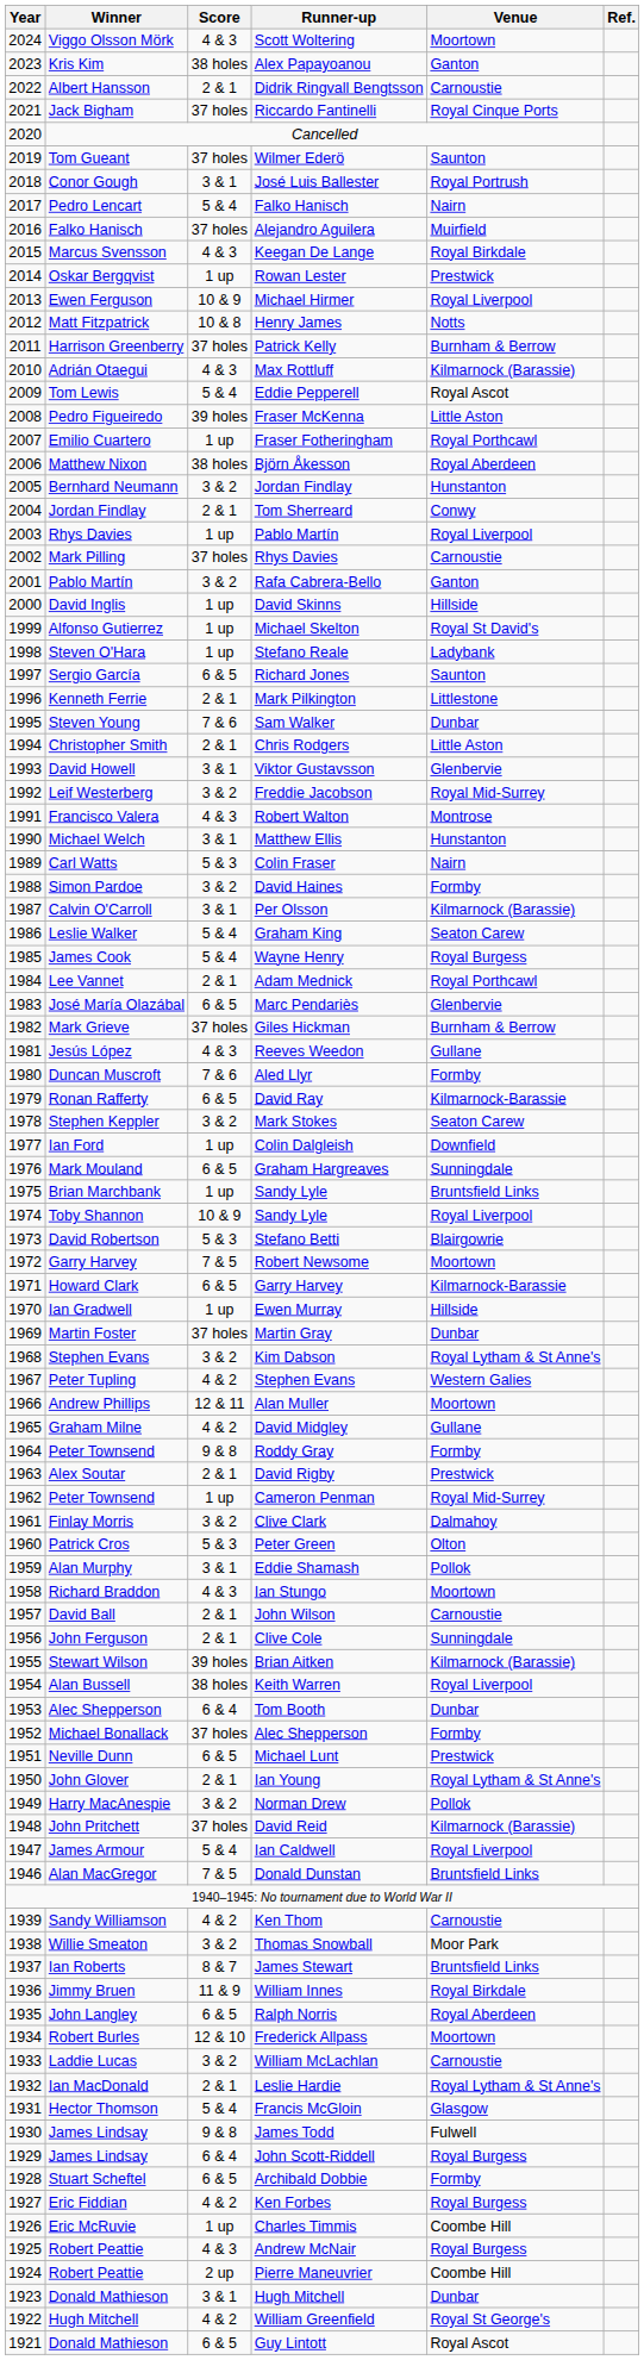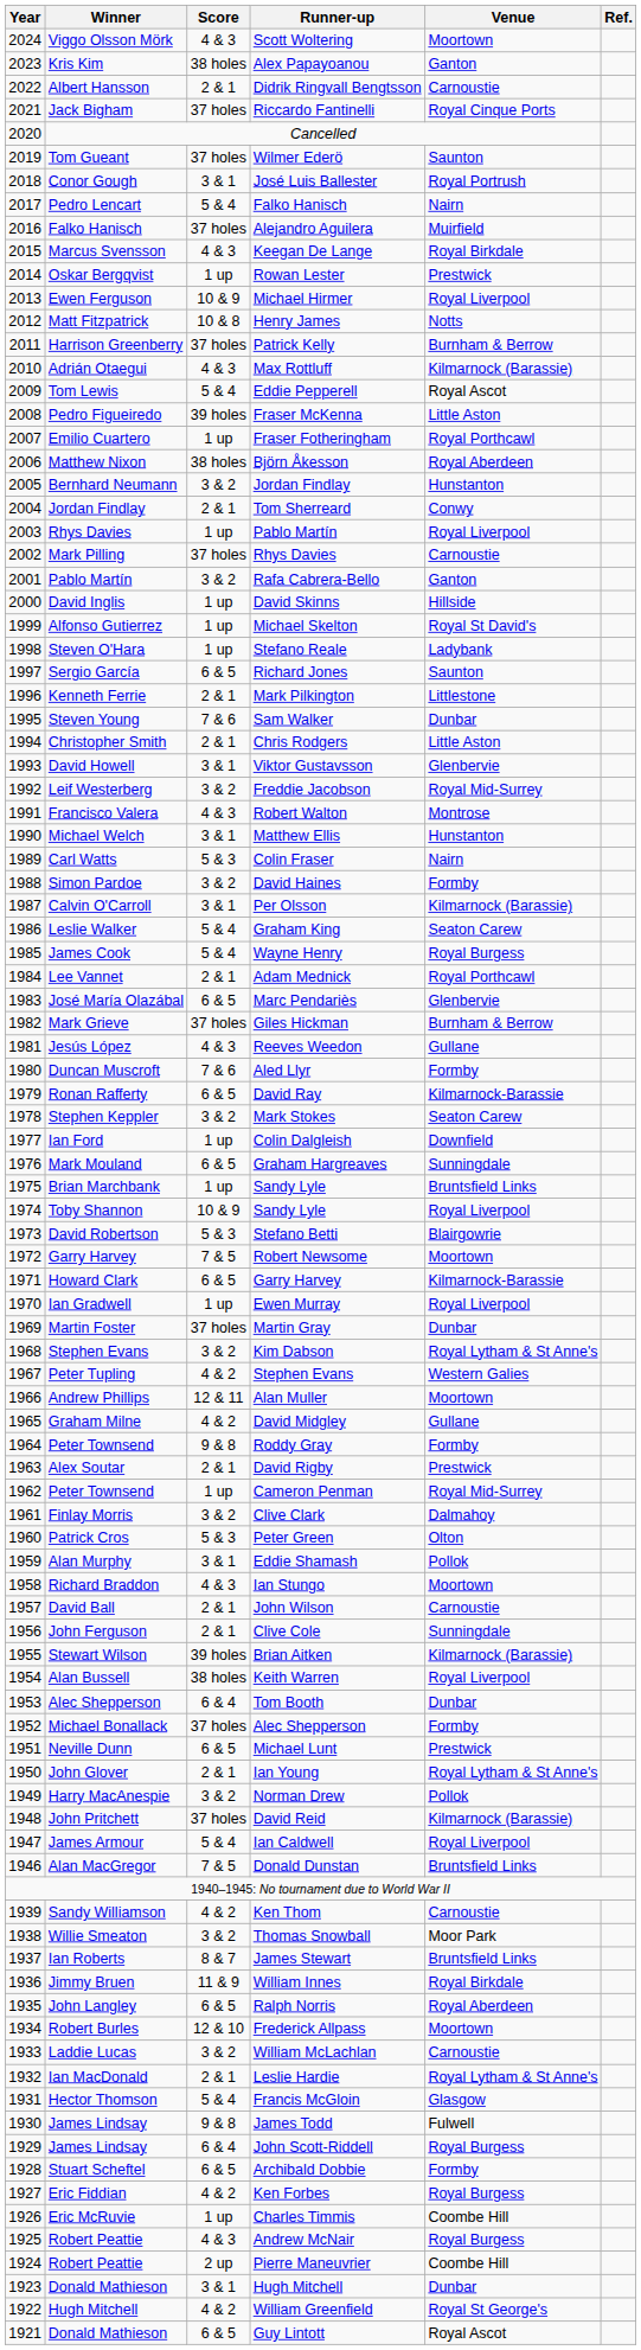Ewen Murray | Venue: Hillside -> Royal Liverpool
